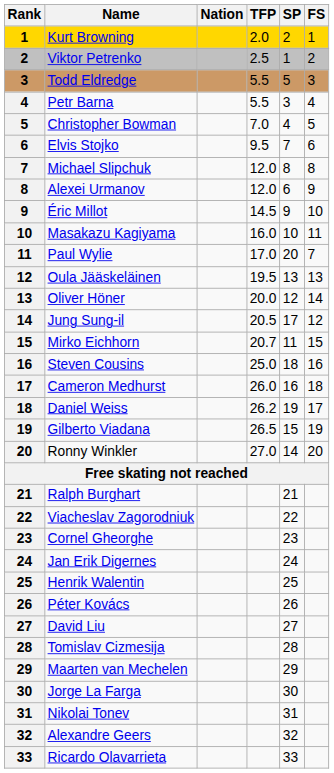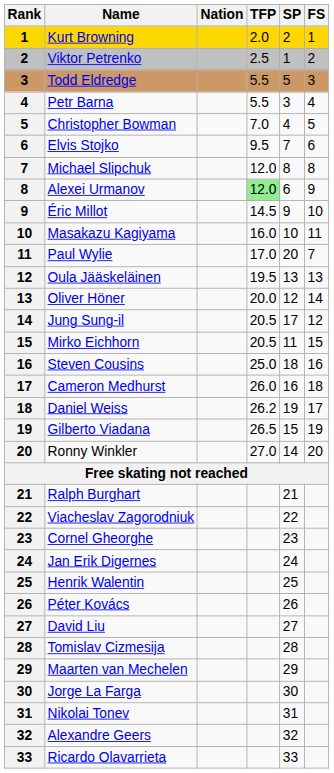Alexei Urmanov | TFP: no background -> lightgreen background
Mirko Eichhorn | TFP: 20.7 -> 20.5
